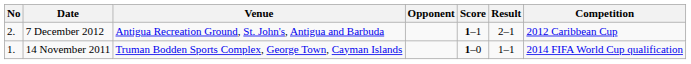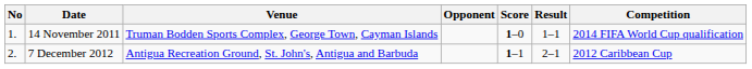rows swapped: 14 November 2011 <-> 7 December 2012
